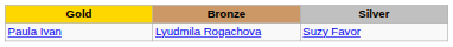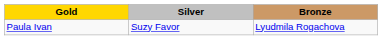columns swapped: Silver <-> Bronze
